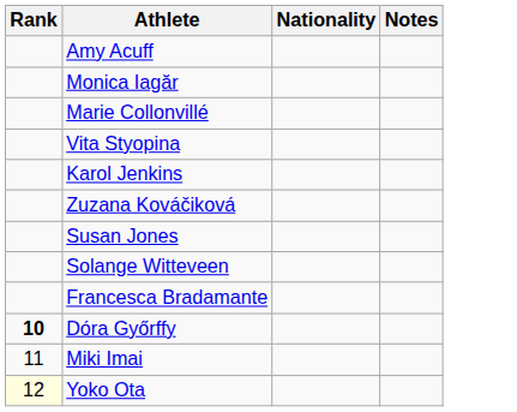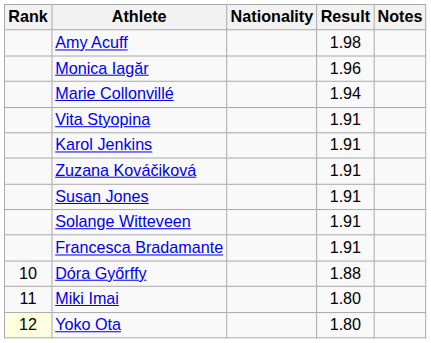+ column: Result | 1.98 | 1.96 | 1.94 | 1.91 | 1.91 | 1.91 | 1.91 | 1.91 | 1.91 | 1.88 | 1.80 | 1.80
Dóra Győrffy | Rank: bold -> normal
